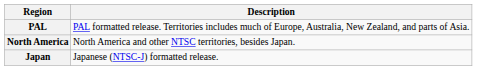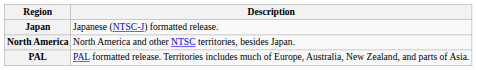rows swapped: Japan <-> PAL
